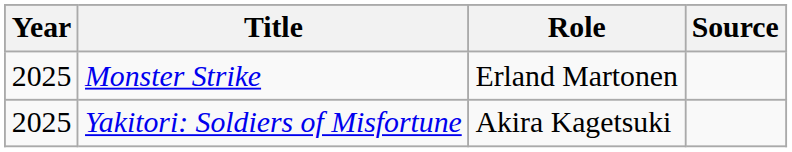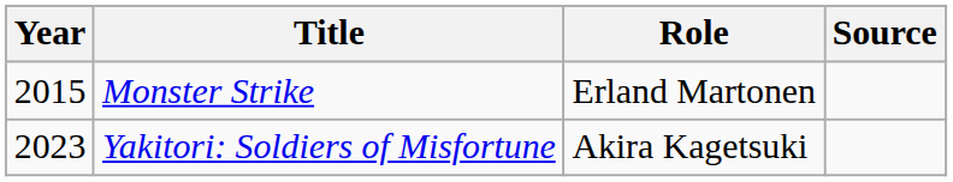Monster Strike | Year: 2025 -> 2015
Yakitori: Soldiers of Misfortune | Year: 2025 -> 2023
